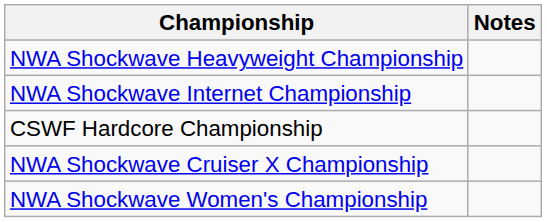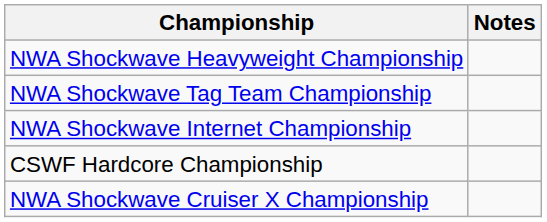+ row: NWA Shockwave Tag Team Championship
- row: NWA Shockwave Women's Championship
